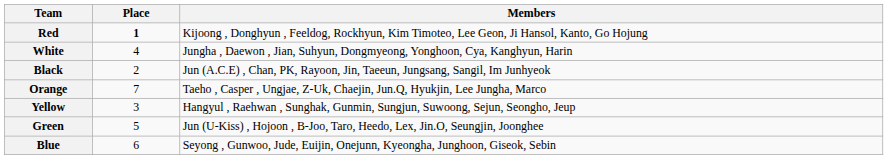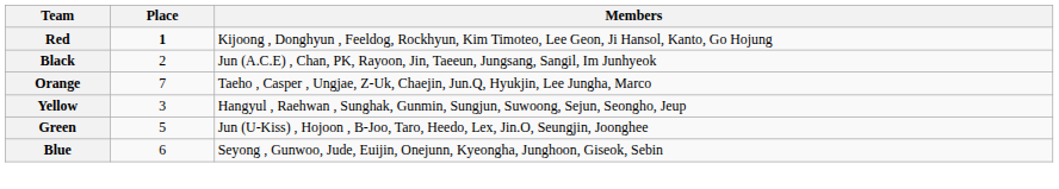- row: White | 4 | Jungha , Daewon , Jian, Suhyun, Dongmyeong, Yonghoon, Cya, Kanghyun, Harin
